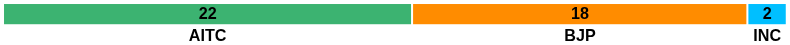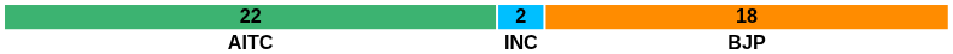columns swapped: 18 <-> 2
